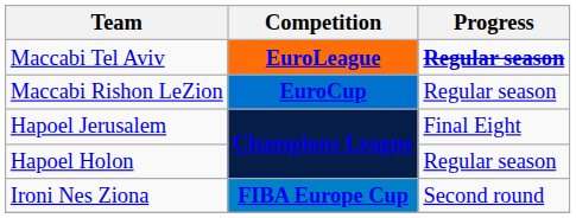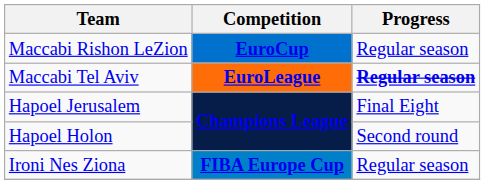rows swapped: Maccabi Tel Aviv <-> Maccabi Rishon LeZion
Hapoel Holon | Progress: Regular season -> Second round
Ironi Nes Ziona | Progress: Second round -> Regular season
